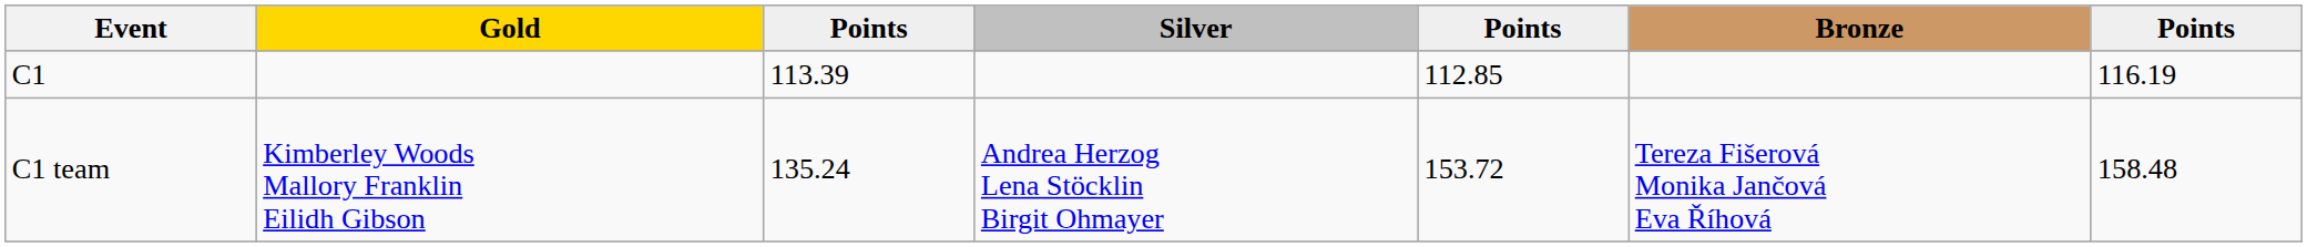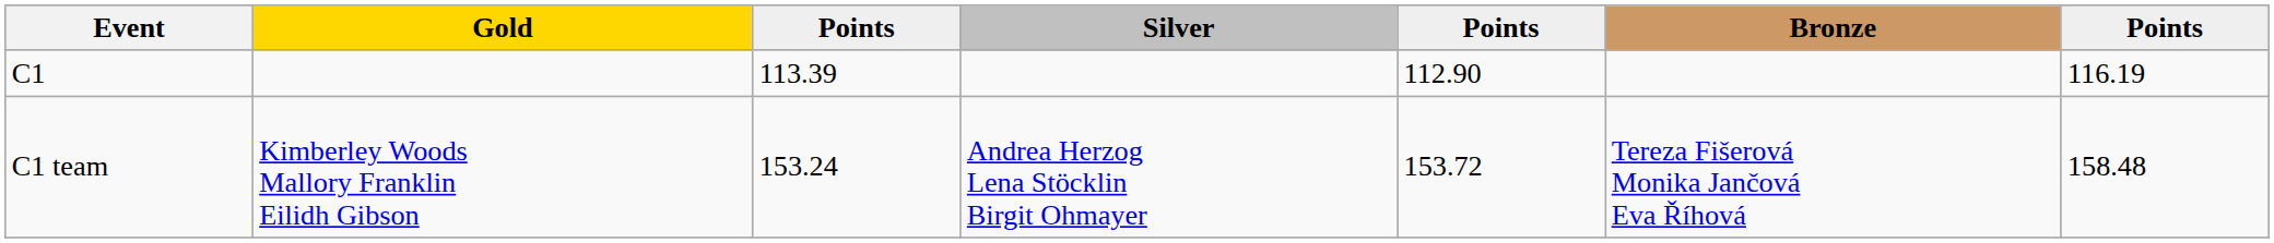C1 | column 5: 112.85 -> 112.90
C1 team | column 3: 135.24 -> 153.24
